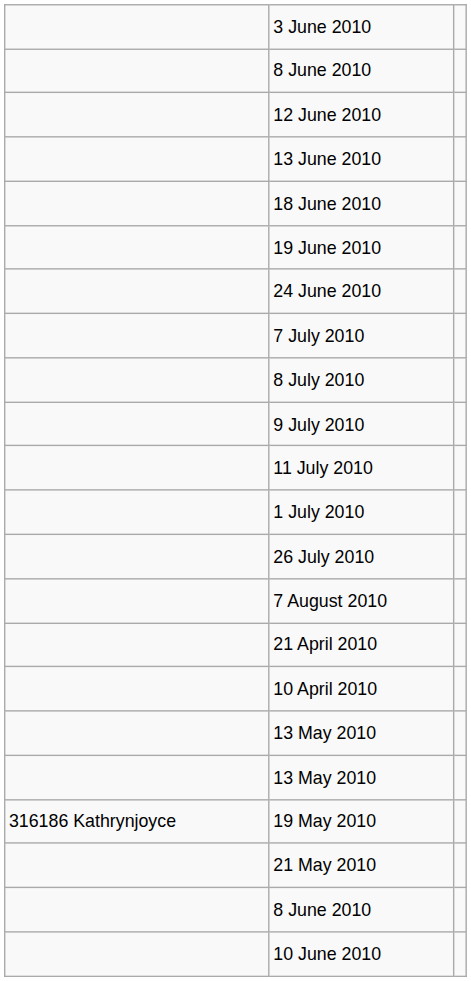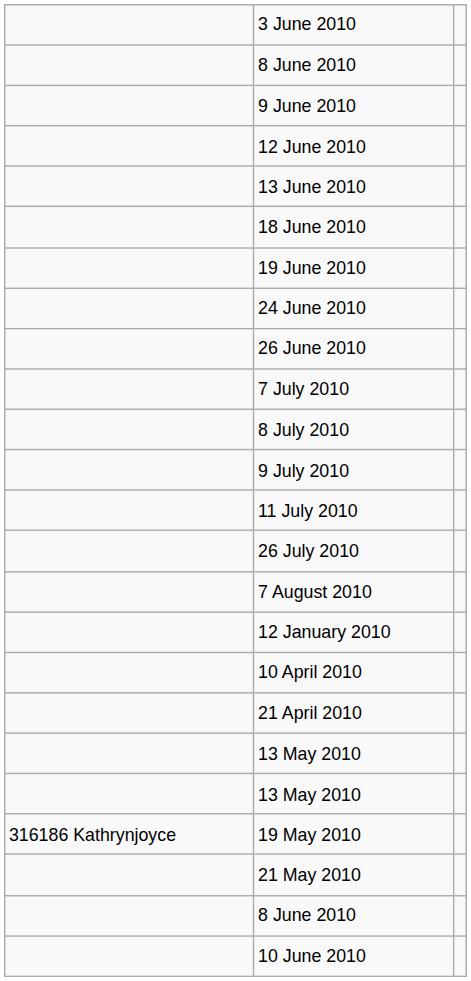+ row: 9 June 2010
+ row: 26 June 2010
- row: 1 July 2010
+ row: 12 January 2010
rows swapped: 10 April 2010 <-> 21 April 2010
